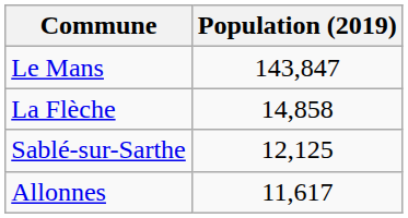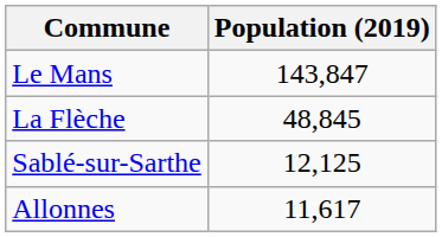La Flèche | Population (2019): 14,858 -> 48,845
